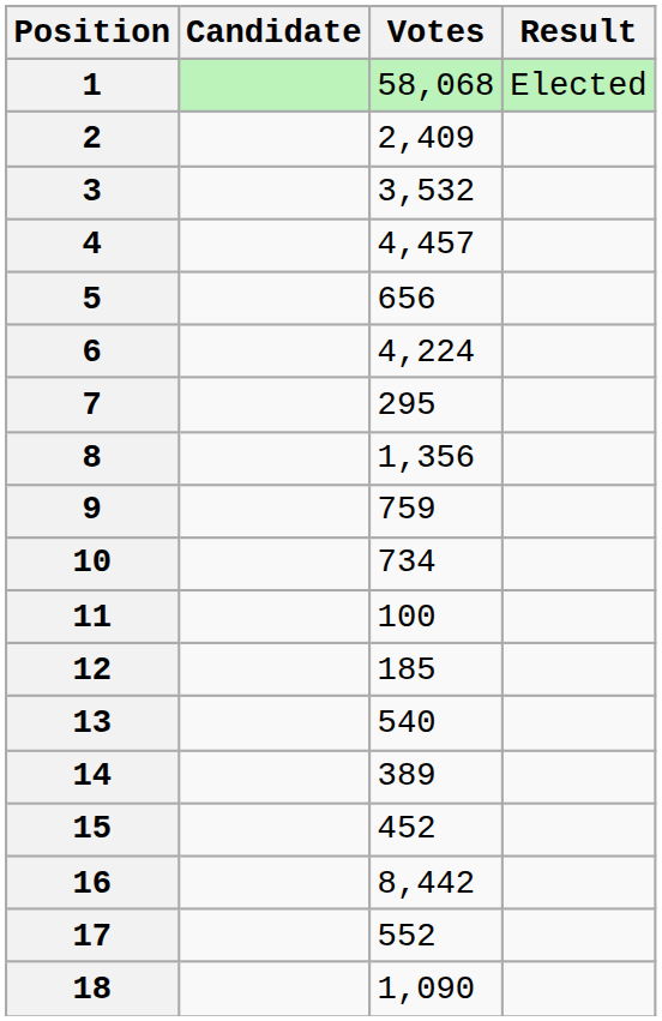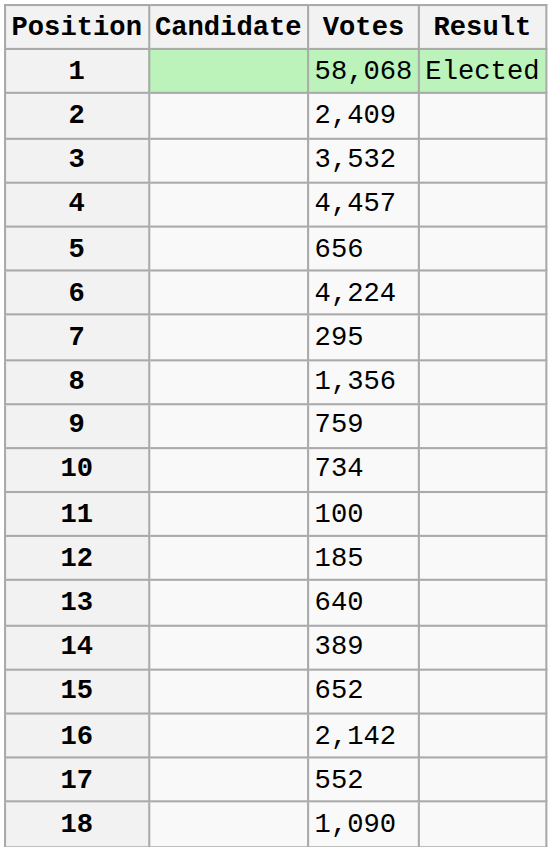13 | Votes: 540 -> 640
15 | Votes: 452 -> 652
16 | Votes: 8,442 -> 2,142
